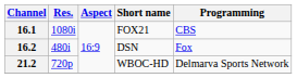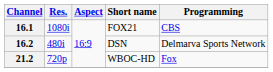16.2 | Programming: Fox -> Delmarva Sports Network
21.2 | Programming: Delmarva Sports Network -> Fox
